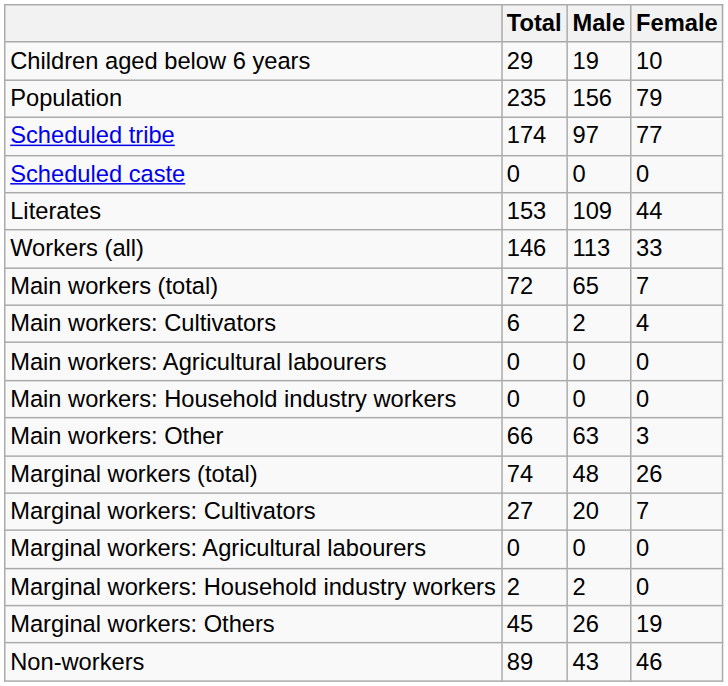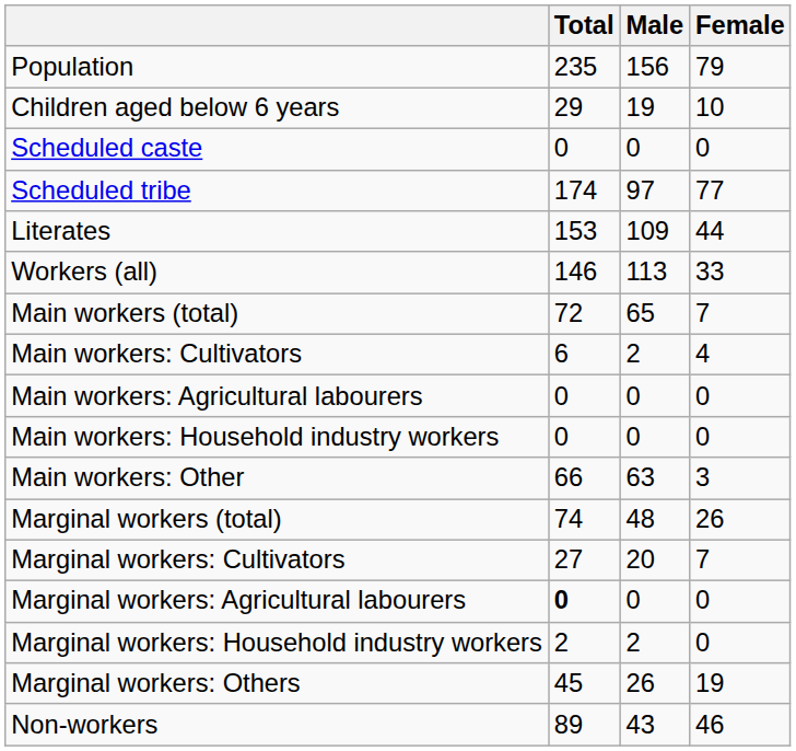rows swapped: Population <-> Children aged below 6 years
rows swapped: Scheduled caste <-> Scheduled tribe
Marginal workers: Agricultural labourers | Total: normal -> bold
